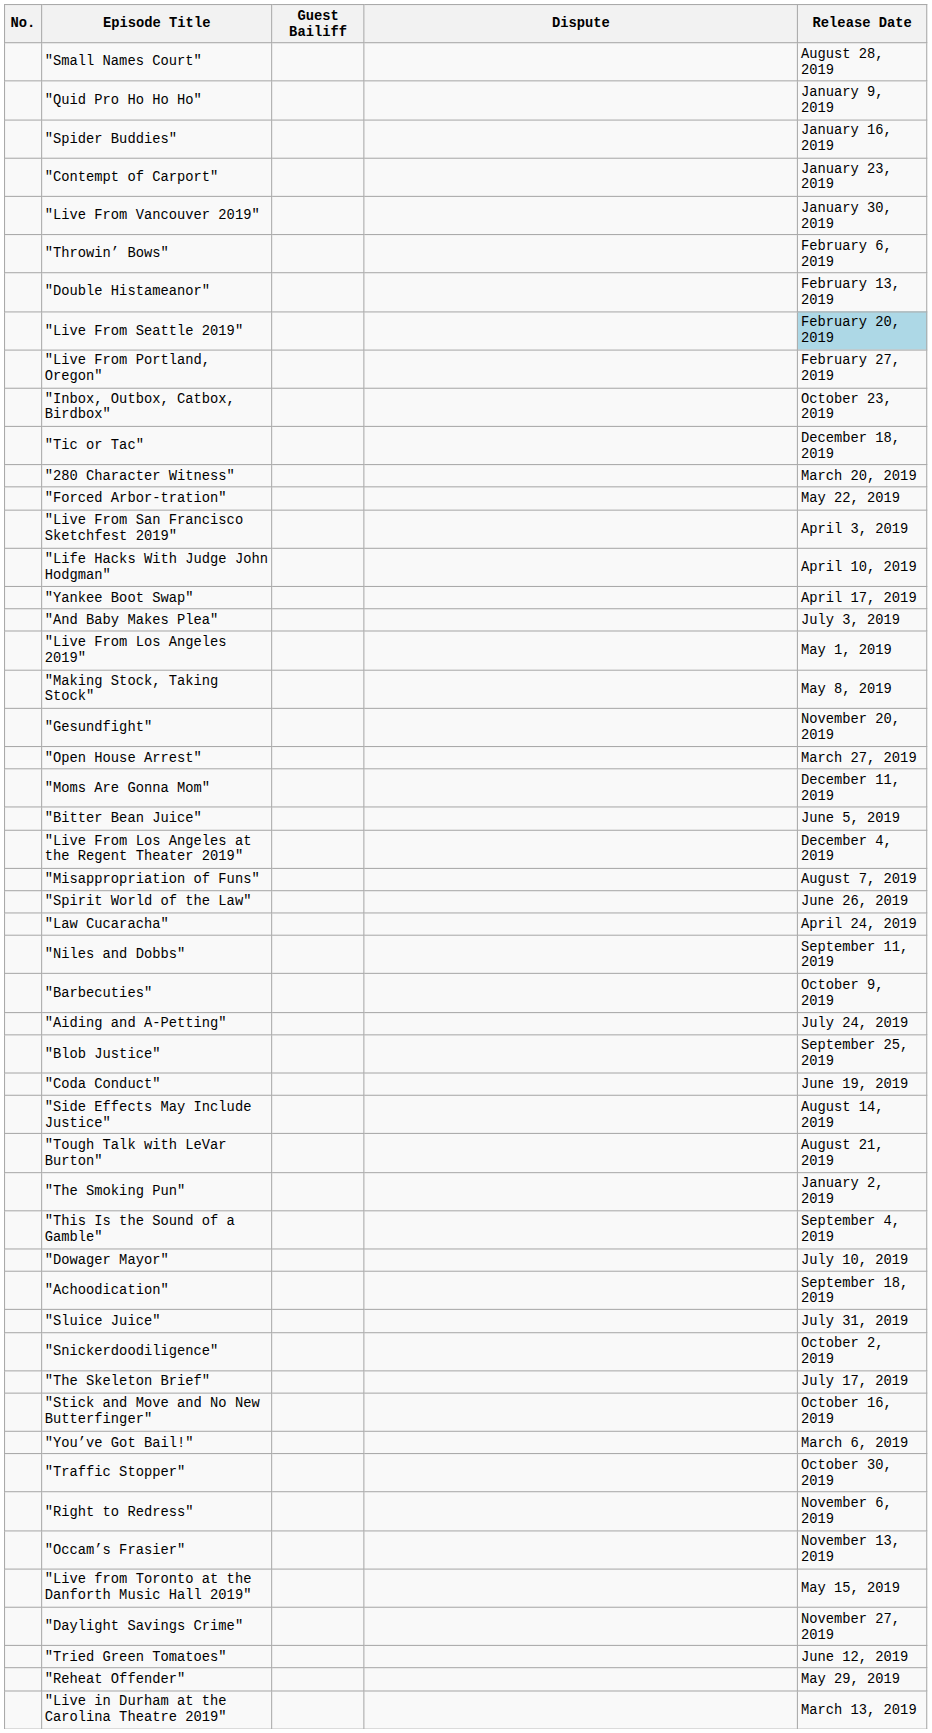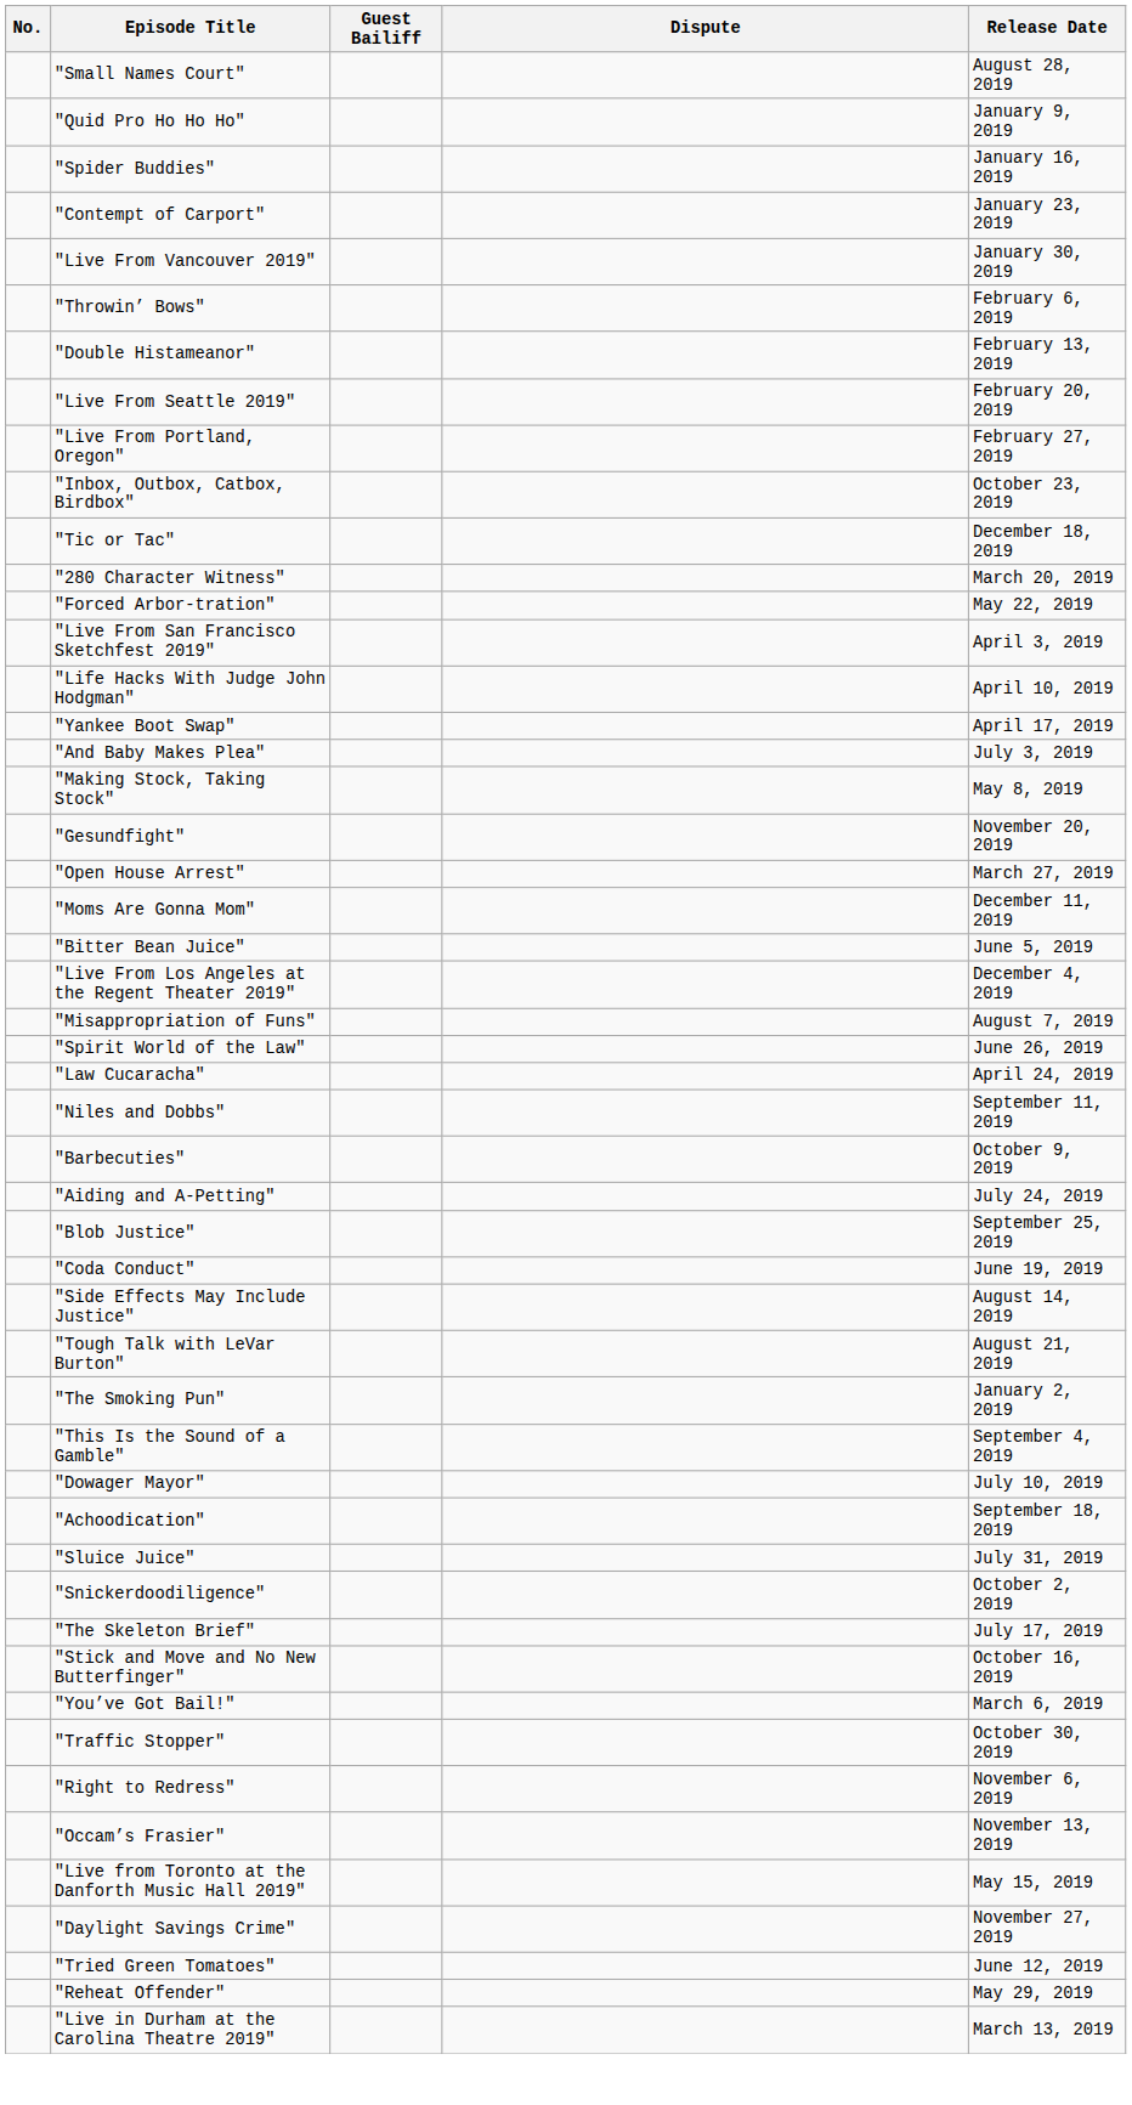"Live From Seattle 2019" | Release Date: lightblue background -> no background
- row: "Live From Los Angeles 2019" | May 1, 2019
